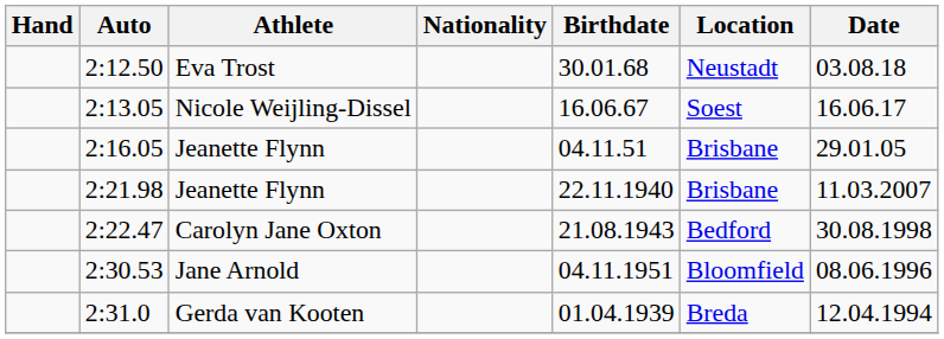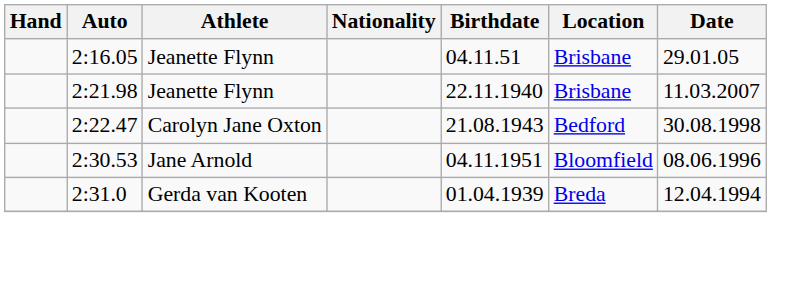- row: 2:12.50 | Eva Trost | 30.01.68 | Neustadt | 03.08.18
- row: 2:13.05 | Nicole Weijling-Dissel | 16.06.67 | Soest | 16.06.17
